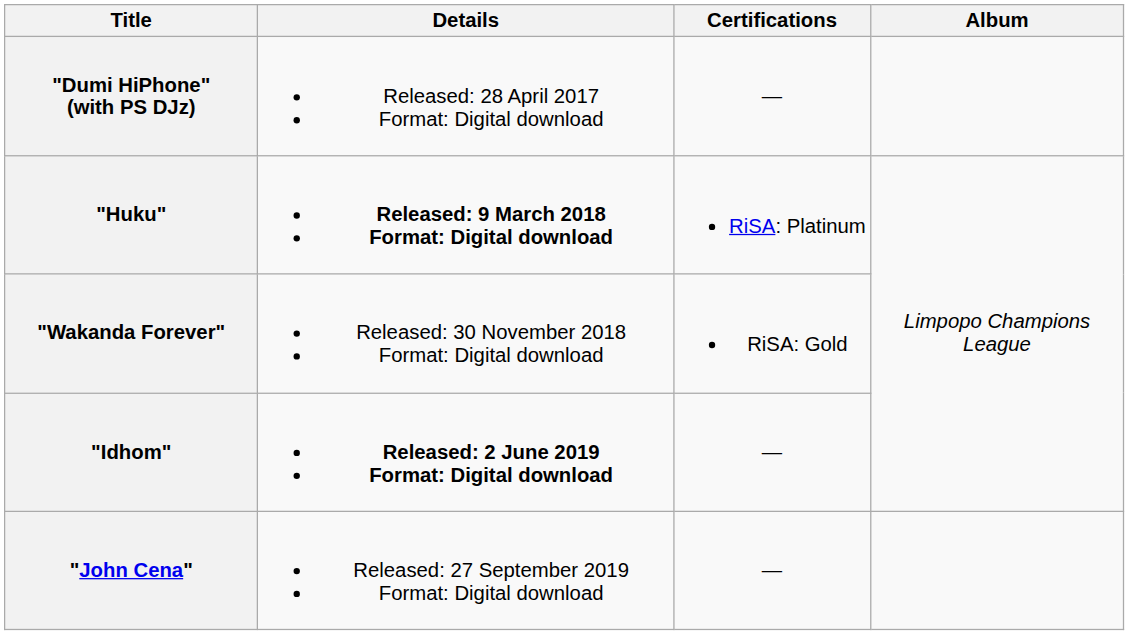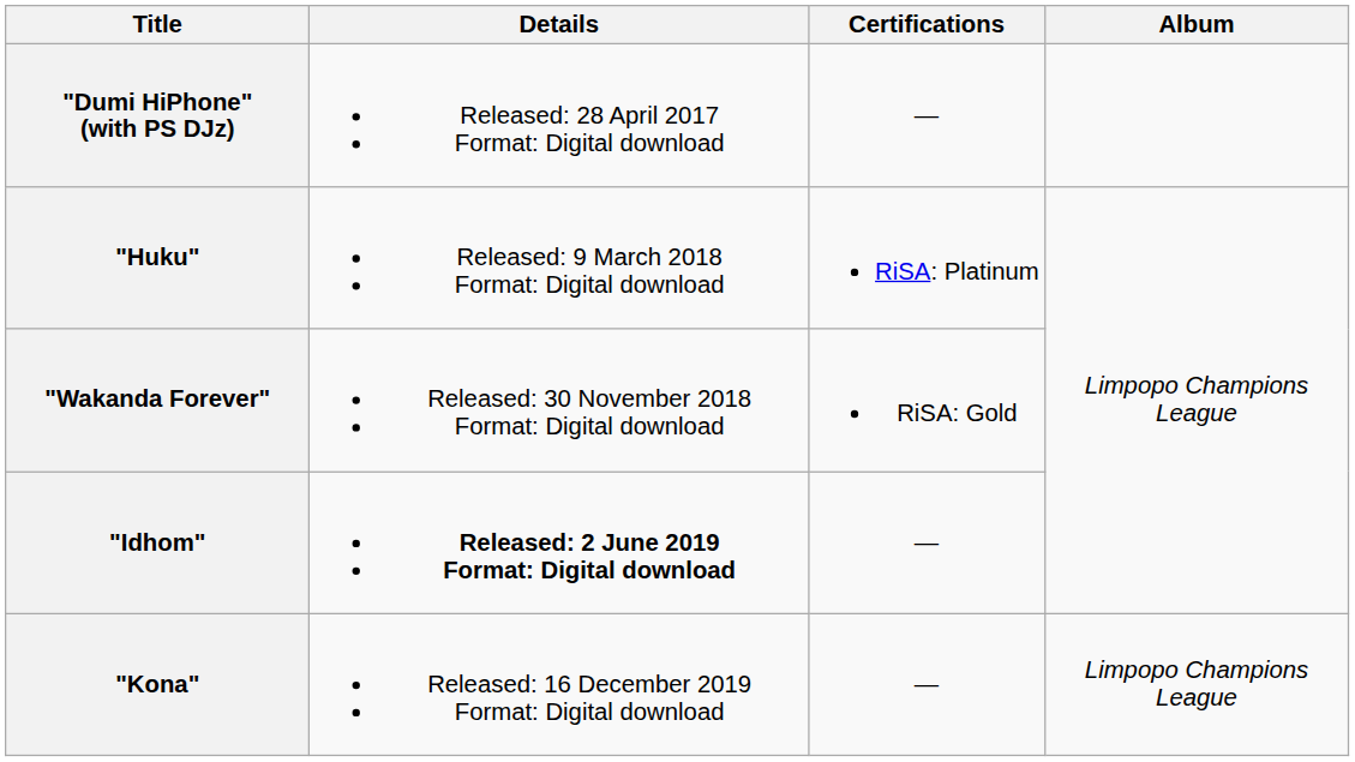"Huku" | Details: bold -> normal
- row: "John Cena" | Released: 27 September 2019 Format: Digital download | —
+ row: "Kona" | Released: 16 December 2019 Format: Digital download | — | Limpopo Champions League
